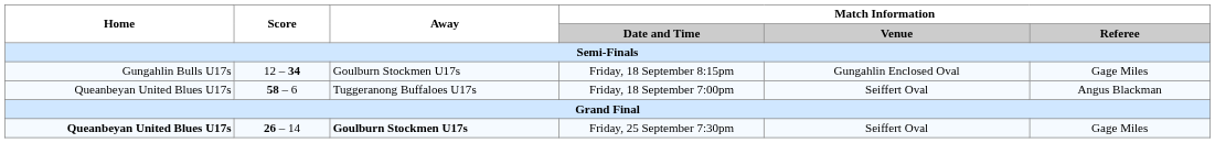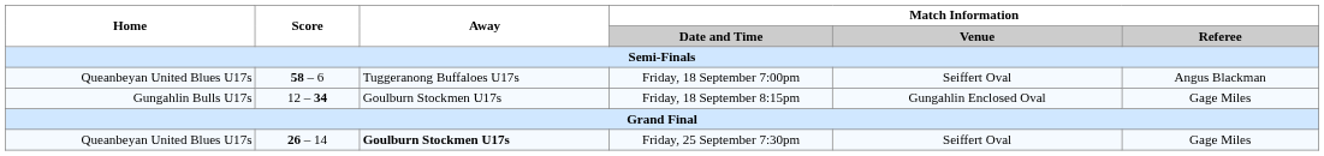rows swapped: Friday, 18 September 7:00pm <-> Friday, 18 September 8:15pm
Friday, 25 September 7:30pm | Home: bold -> normal
